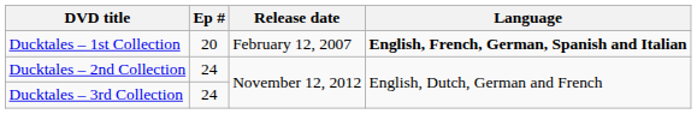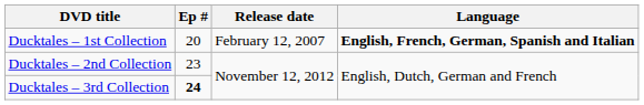Ducktales – 2nd Collection | Ep #: 24 -> 23
Ducktales – 3rd Collection | Ep #: normal -> bold
